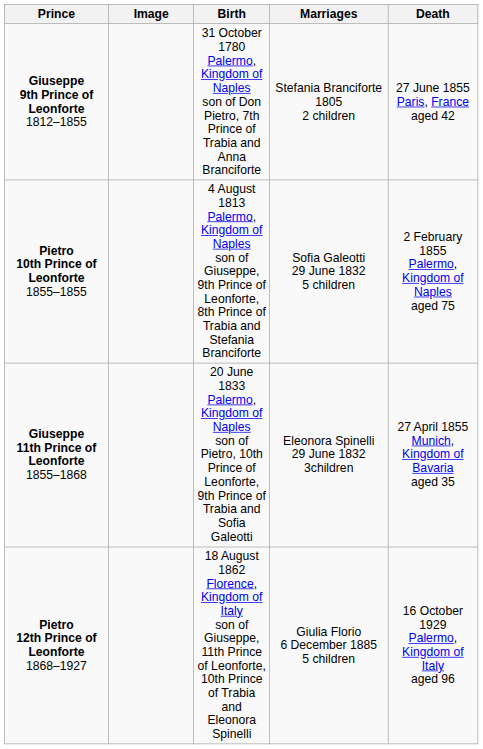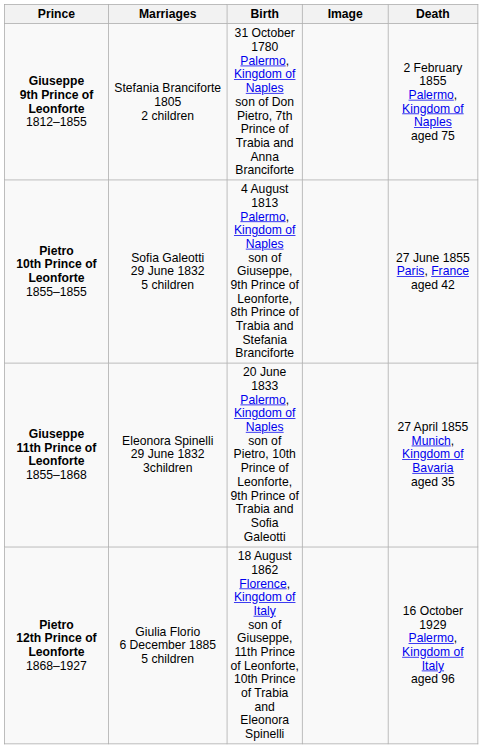columns swapped: Image <-> Marriages
Giuseppe 9th Prince of Leonforte 1812–1855 | Death: 27 June 1855 Paris, France aged 42 -> 2 February 1855 Palermo, Kingdom of Naples aged 75
Pietro 10th Prince of Leonforte 1855–1855 | Death: 2 February 1855 Palermo, Kingdom of Naples aged 75 -> 27 June 1855 Paris, France aged 42
